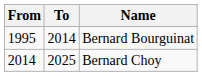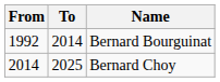Bernard Bourguinat | From: 1995 -> 1992
